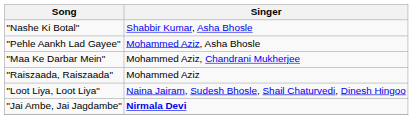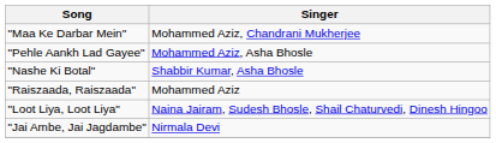rows swapped: "Nashe Ki Botal" <-> "Maa Ke Darbar Mein"
"Jai Ambe, Jai Jagdambe" | Singer: bold -> normal
